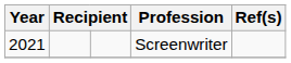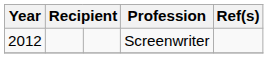Screenwriter | Year: 2021 -> 2012
